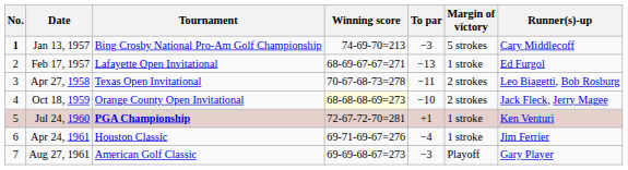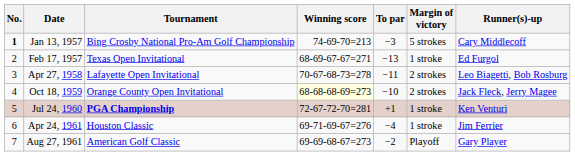Feb 17, 1957 | Tournament: Lafayette Open Invitational -> Texas Open Invitational
Apr 27, 1958 | Tournament: Texas Open Invitational -> Lafayette Open Invitational
Aug 27, 1961 | To par: −3 -> −2
